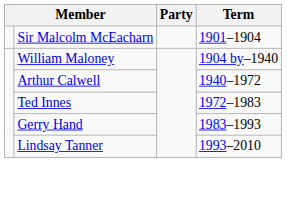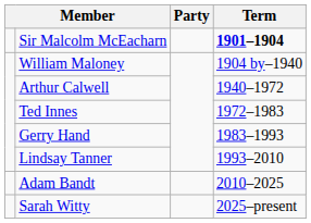Sir Malcolm McEacharn | Term: normal -> bold
+ row: Adam Bandt | 2010–2025
+ row: Sarah Witty | 2025–present
